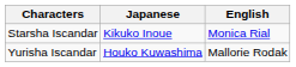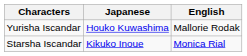rows swapped: Starsha Iscandar <-> Yurisha Iscandar
